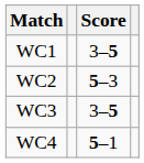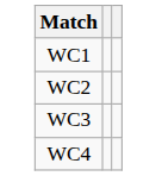- column: Score | 3–5 | 5–3 | 3–5 | 5–1
